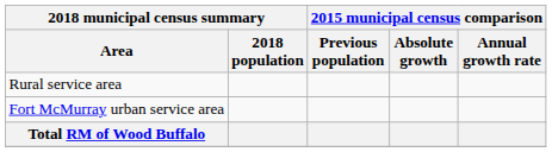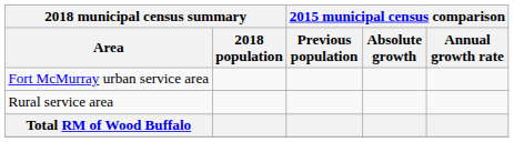rows swapped: Fort McMurray urban service area <-> Rural service area
